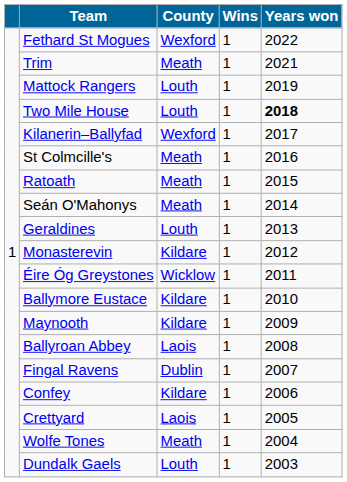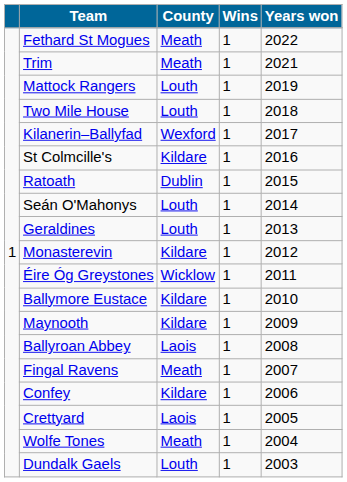Fethard St Mogues | County: Wexford -> Meath
Two Mile House | Years won: bold -> normal
St Colmcille's | County: Meath -> Kildare
Ratoath | County: Meath -> Dublin
Seán O'Mahonys | County: Meath -> Louth
Fingal Ravens | County: Dublin -> Meath
